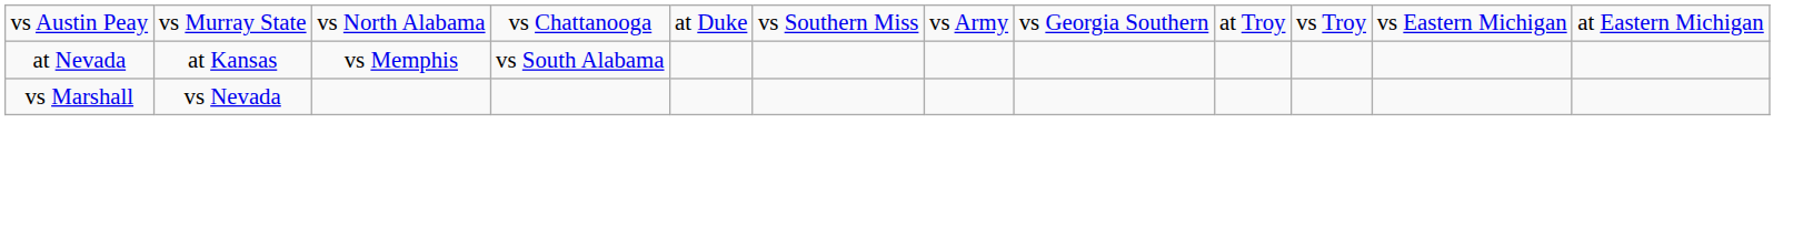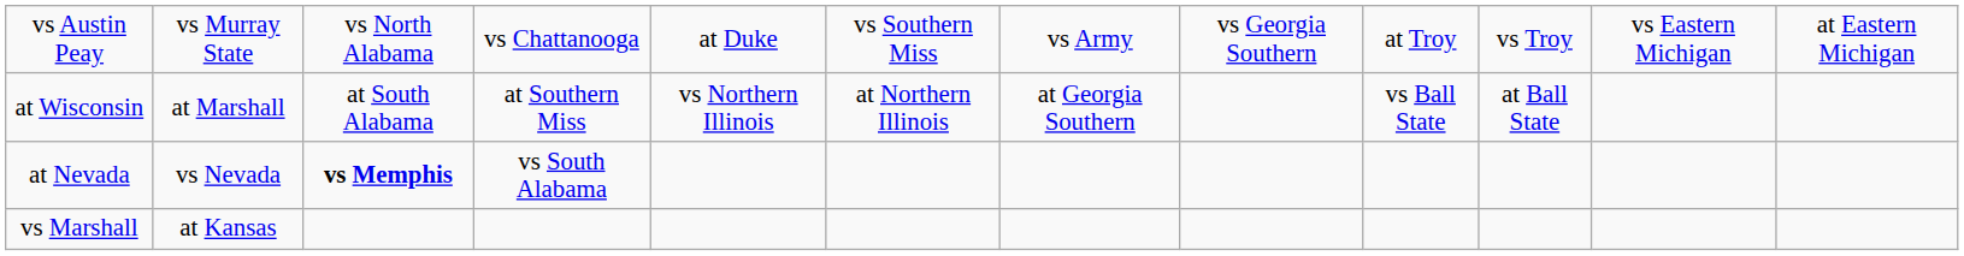+ row: at Wisconsin | at Marshall | at South Alabama | at Southern Miss | vs Northern Illinois | at Northern Illinois | at Georgia Southern | vs Ball State | at Ball State
at Nevada | column 2: at Kansas -> vs Nevada
at Nevada | column 3: normal -> bold
vs Marshall | column 2: vs Nevada -> at Kansas
